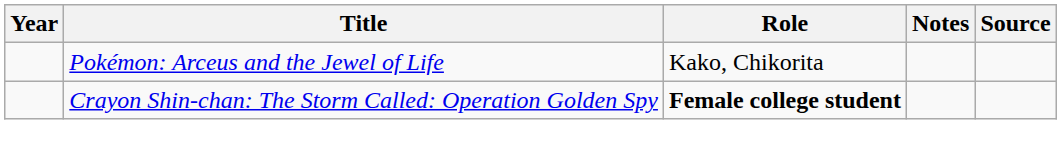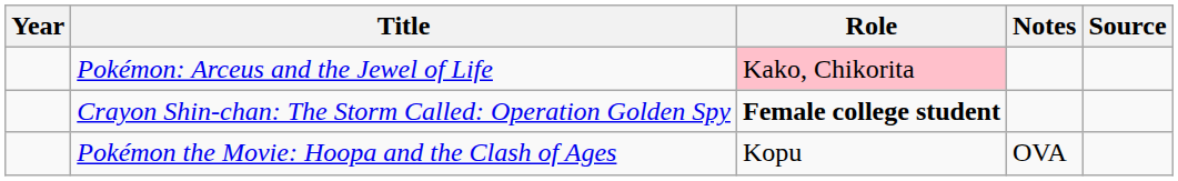Pokémon: Arceus and the Jewel of Life | Role: no background -> pink background
+ row: Pokémon the Movie: Hoopa and the Clash of Ages | Kopu | OVA
